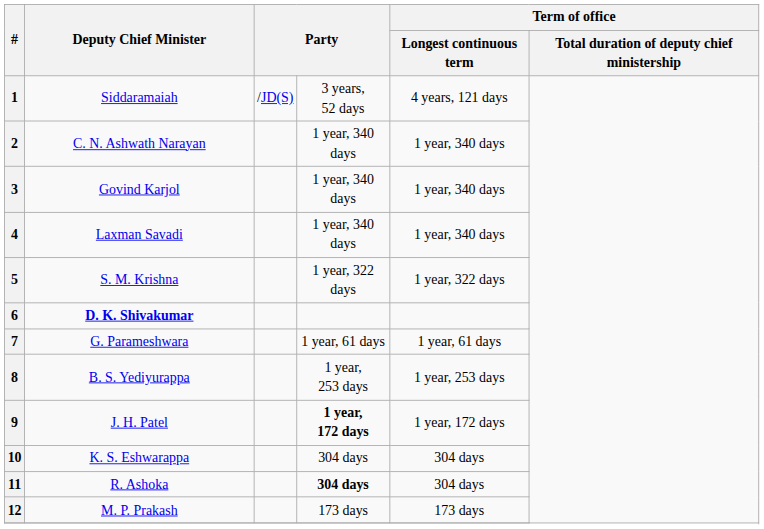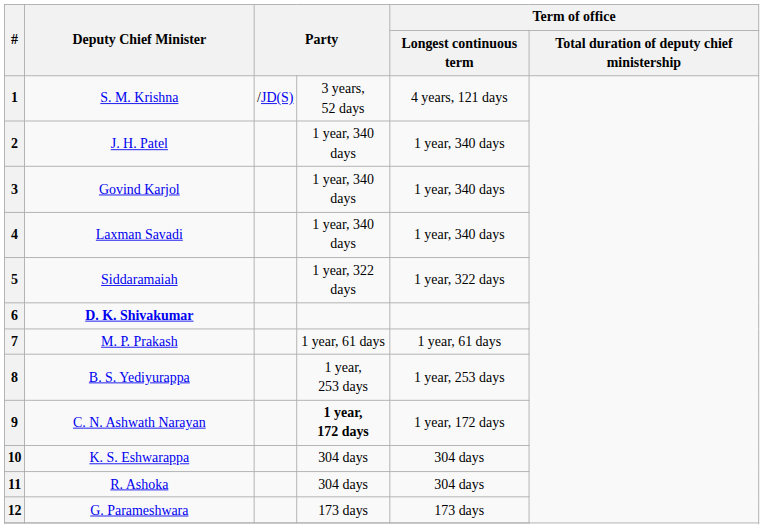1 | Deputy Chief Minister: Siddaramaiah -> S. M. Krishna
2 | Deputy Chief Minister: C. N. Ashwath Narayan -> J. H. Patel
5 | Deputy Chief Minister: S. M. Krishna -> Siddaramaiah
7 | Deputy Chief Minister: G. Parameshwara -> M. P. Prakash
9 | Deputy Chief Minister: J. H. Patel -> C. N. Ashwath Narayan
11 | column 4: bold -> normal
12 | Deputy Chief Minister: M. P. Prakash -> G. Parameshwara
